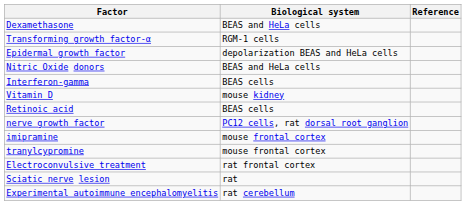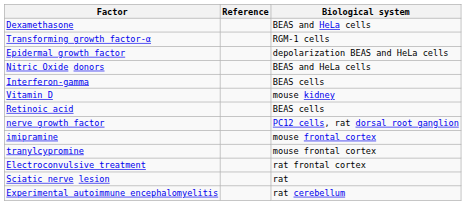columns swapped: Biological system <-> Reference
